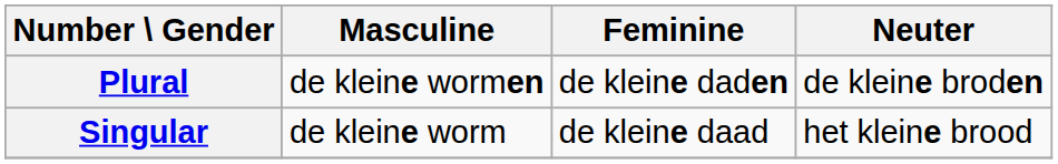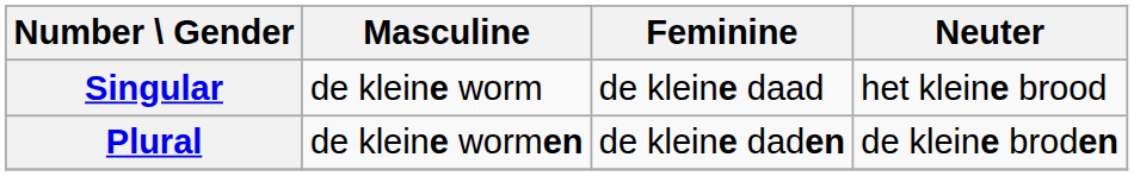rows swapped: Singular <-> Plural
